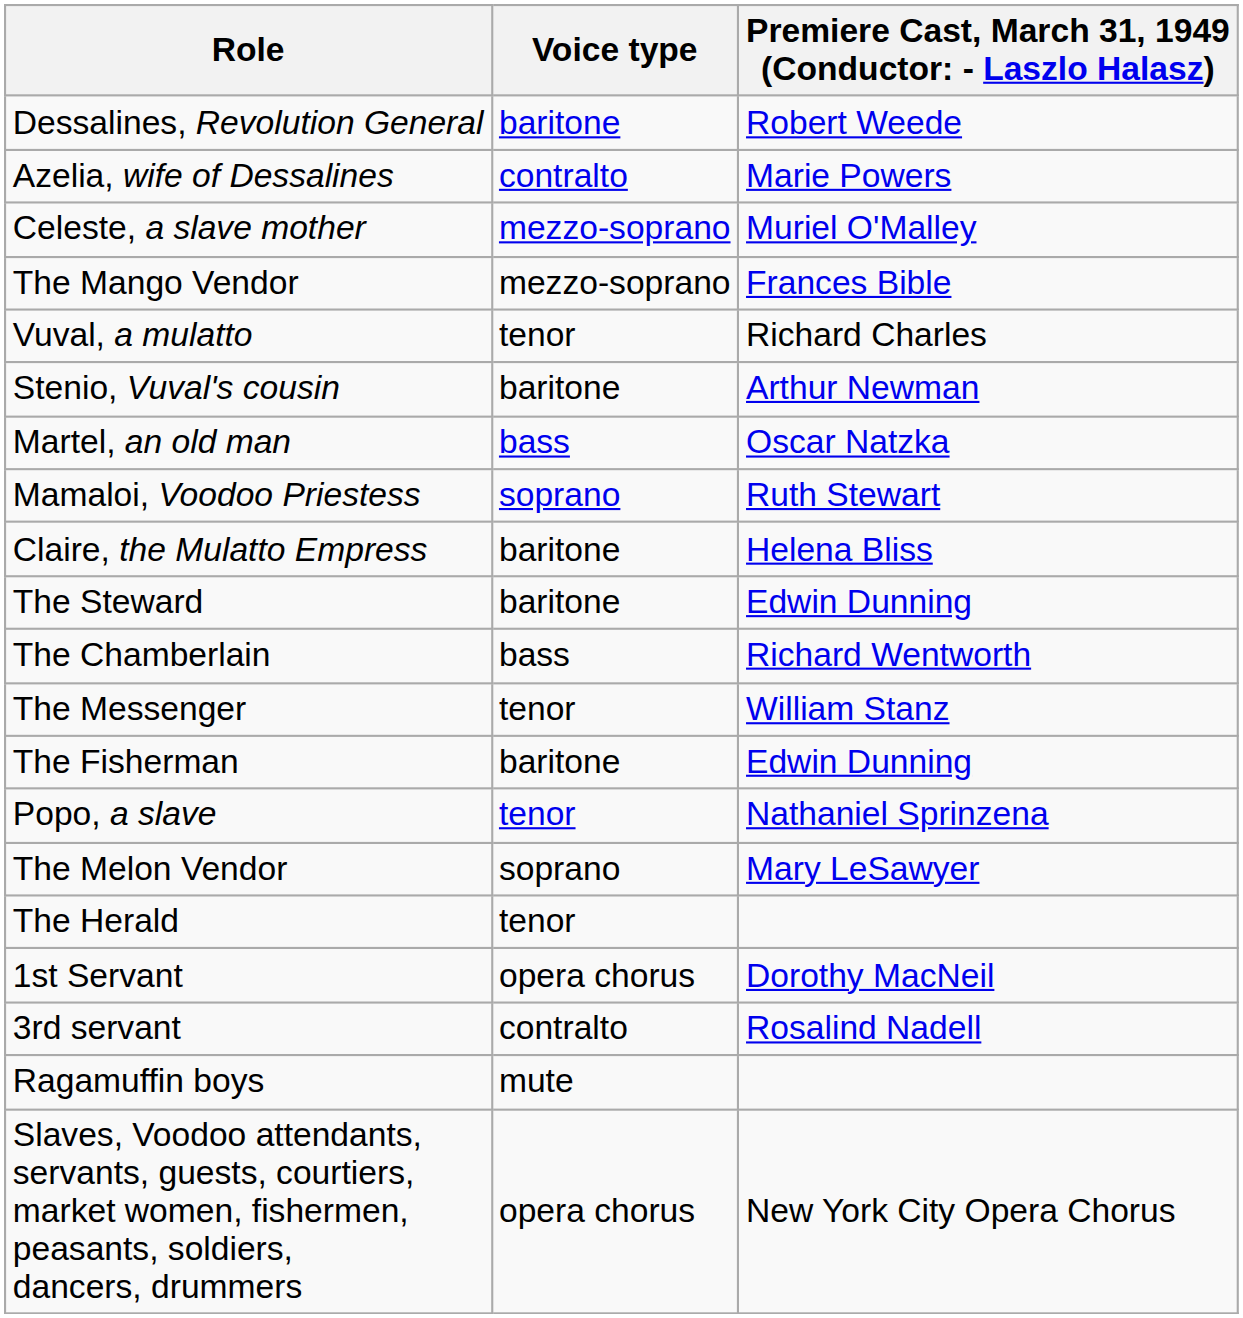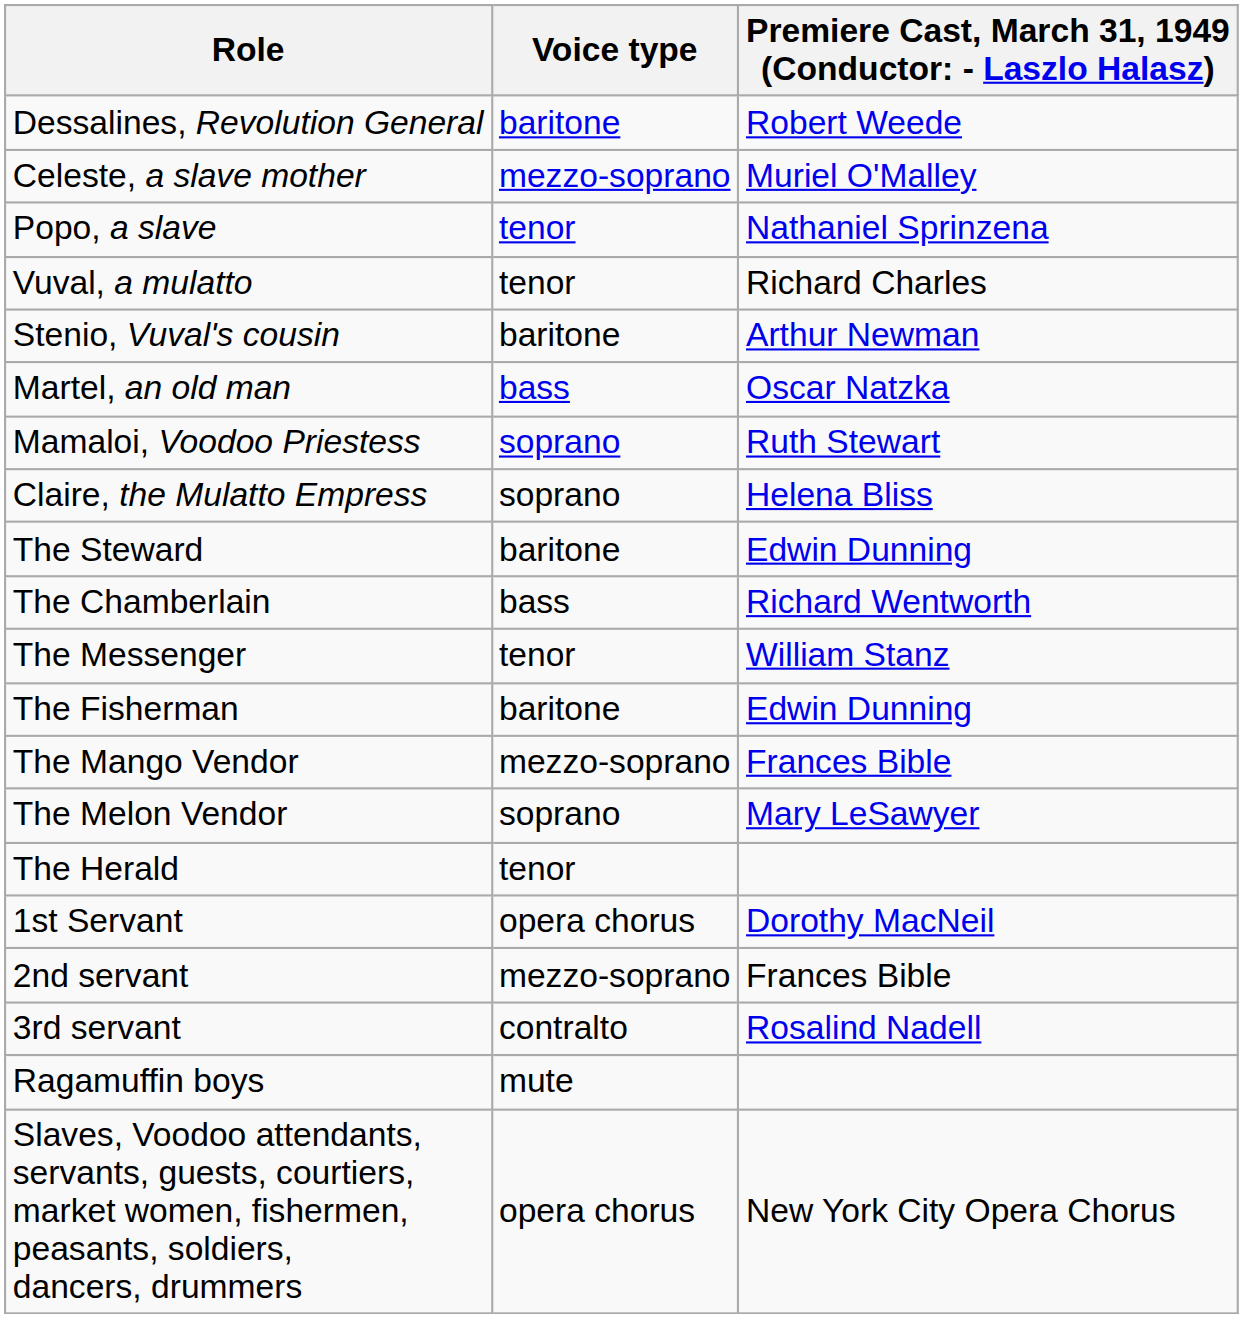- row: Azelia, wife of Dessalines | contralto | Marie Powers
rows swapped: Popo, a slave <-> The Mango Vendor
Claire, the Mulatto Empress | Voice type: baritone -> soprano
+ row: 2nd servant | mezzo-soprano | Frances Bible
